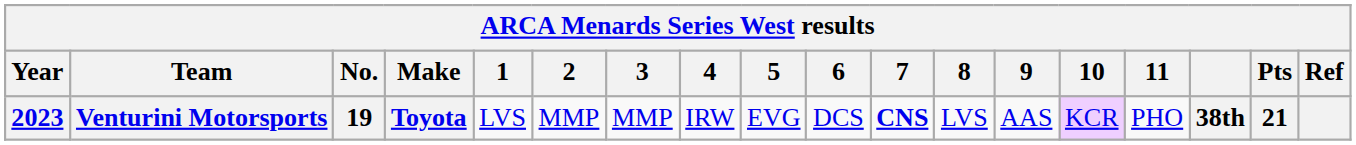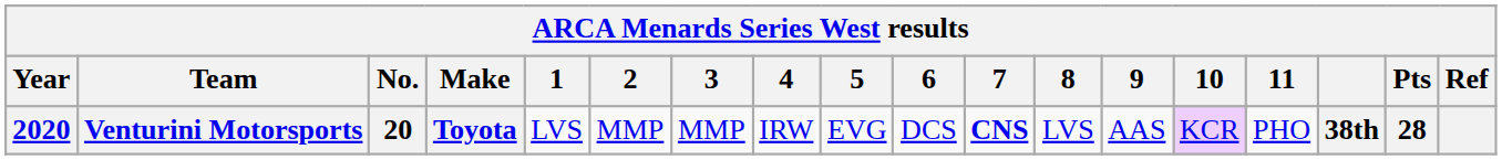Venturini Motorsports | Year: 2023 -> 2020
Venturini Motorsports | No.: 19 -> 20
Venturini Motorsports | Pts: 21 -> 28
